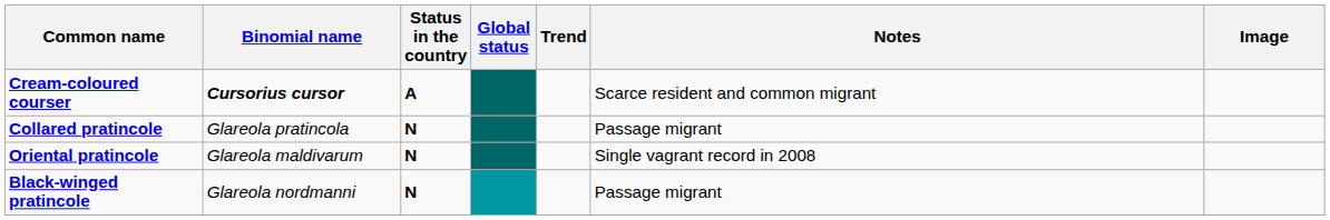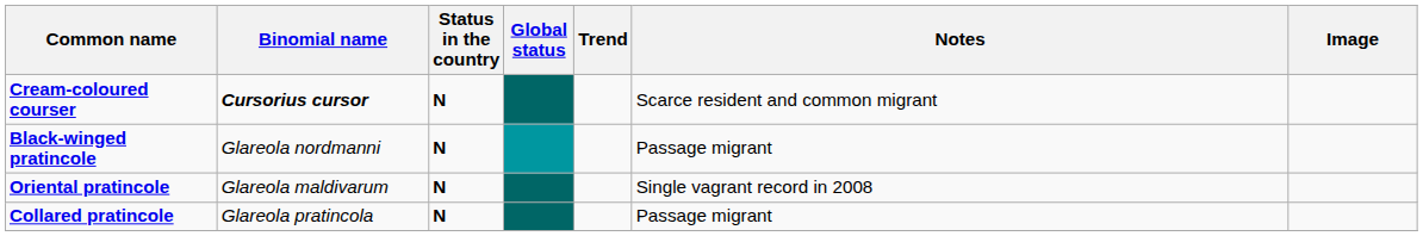Cream-coloured courser | Status in the country: A -> N
rows swapped: Collared pratincole <-> Black-winged pratincole
